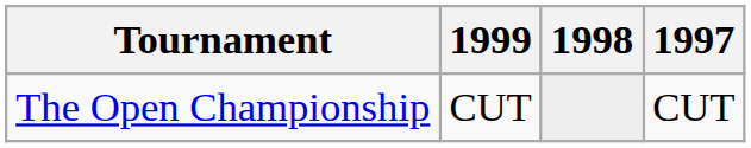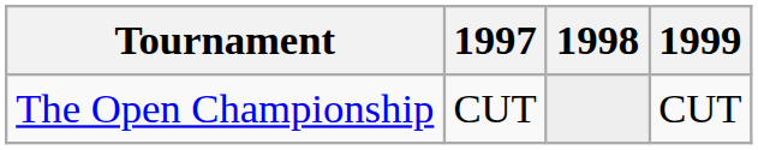columns swapped: 1997 <-> 1999
